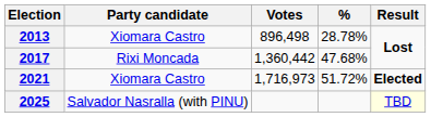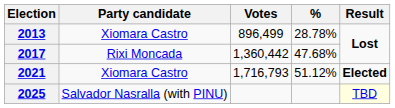2013 | Votes: 896,498 -> 896,499
2021 | Votes: 1,716,973 -> 1,716,793
2021 | %: 51.72% -> 51.12%
